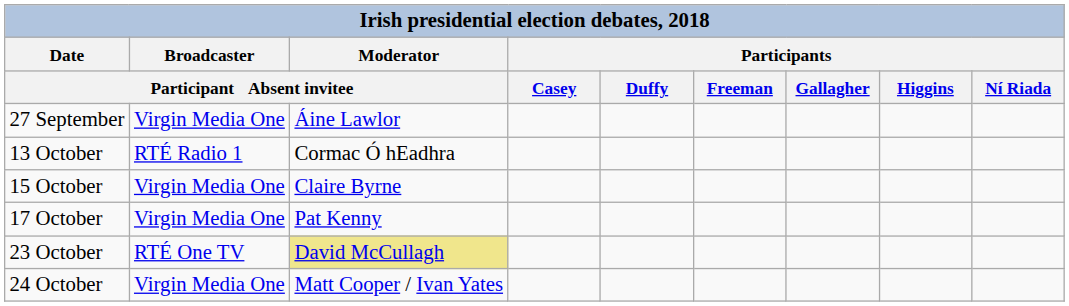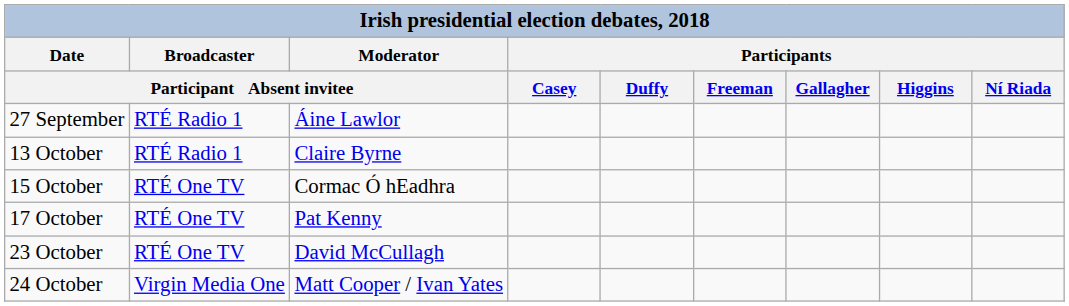27 September | Broadcaster / Participant Absent invitee: Virgin Media One -> RTÉ Radio 1
13 October | Moderator / Participant Absent invitee: Cormac Ó hEadhra -> Claire Byrne
15 October | Broadcaster / Participant Absent invitee: Virgin Media One -> RTÉ One TV
15 October | Moderator / Participant Absent invitee: Claire Byrne -> Cormac Ó hEadhra
17 October | Broadcaster / Participant Absent invitee: Virgin Media One -> RTÉ One TV
23 October | Moderator / Participant Absent invitee: khaki background -> no background
